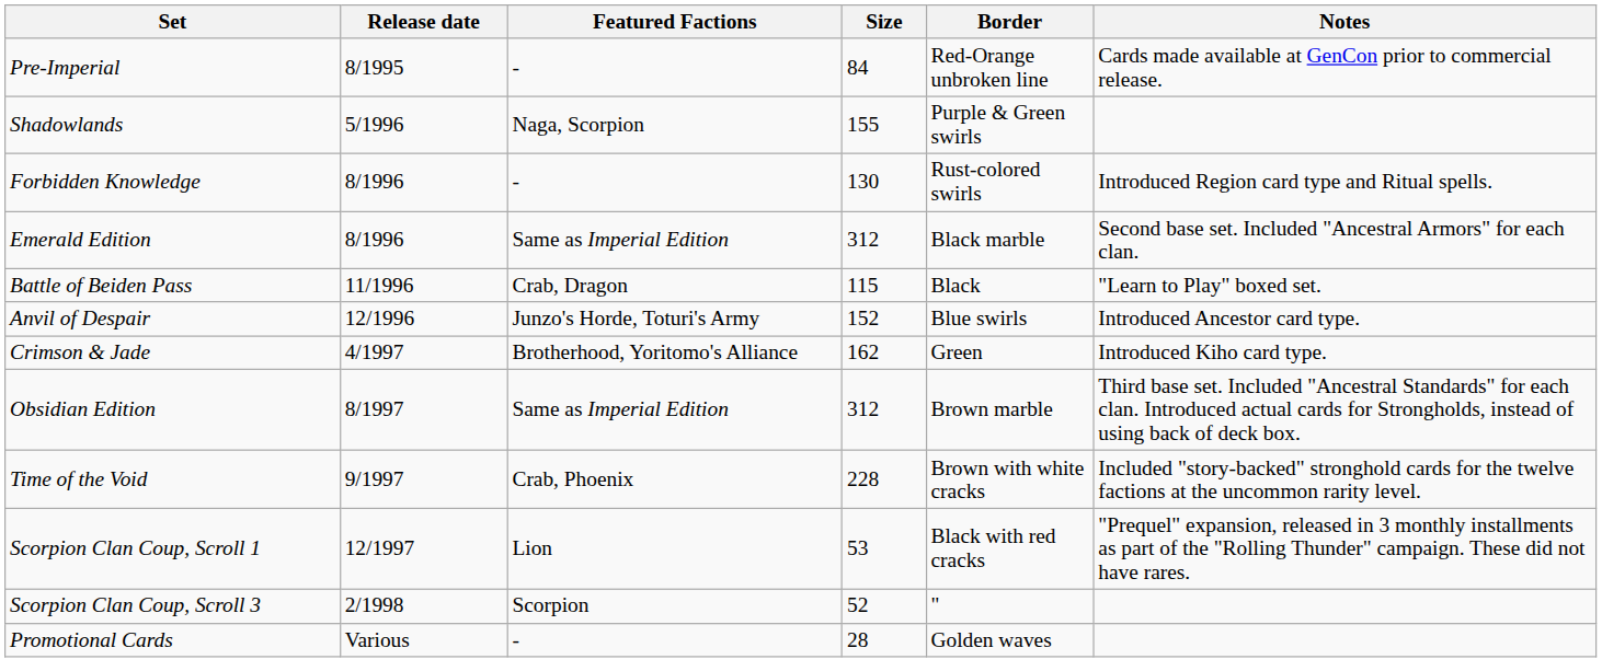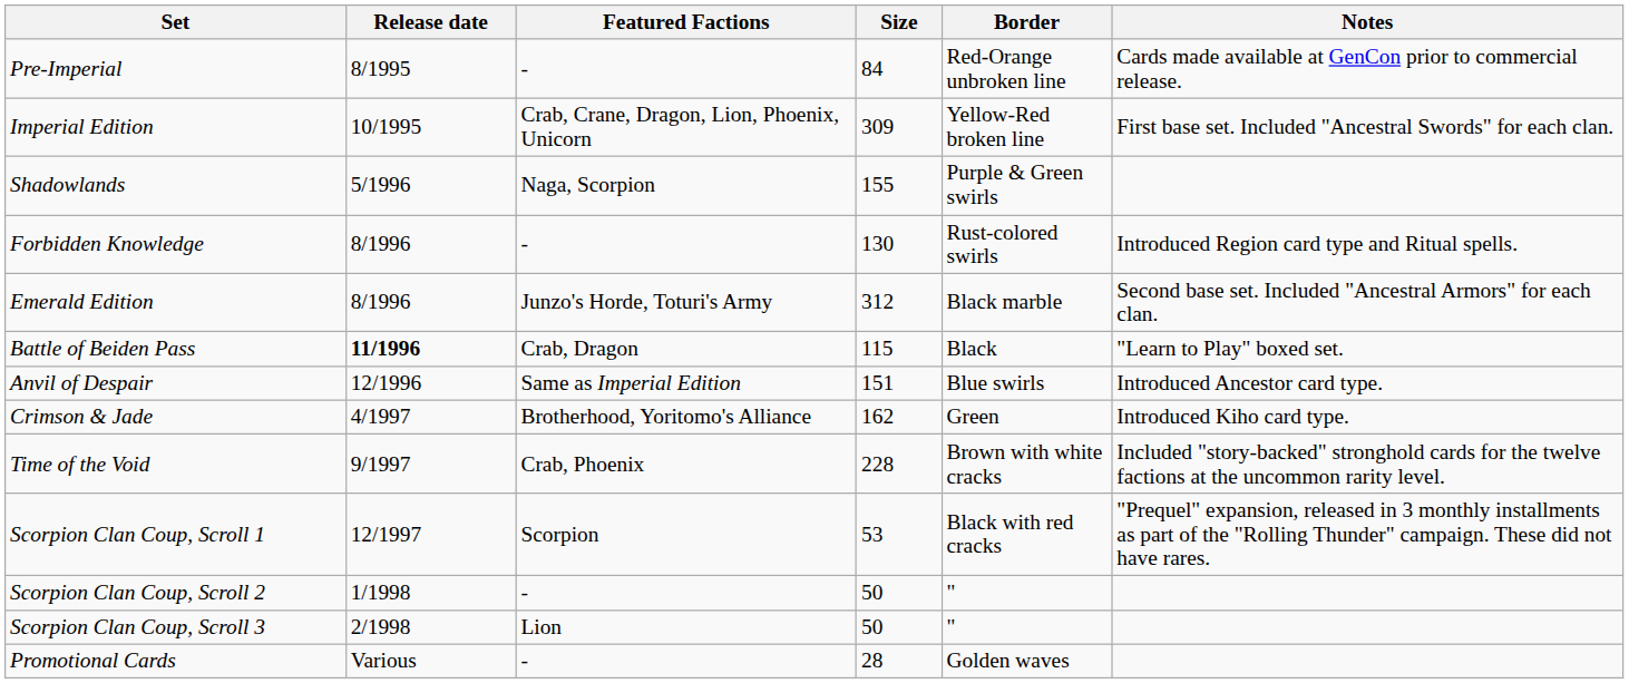+ row: Imperial Edition | 10/1995 | Crab, Crane, Dragon, Lion, Phoenix, Unicorn | 309 | Yellow-Red broken line | First base set. Included "Ancestral Swords" for each clan.
Emerald Edition | Featured Factions: Same as Imperial Edition -> Junzo's Horde, Toturi's Army
Battle of Beiden Pass | Release date: normal -> bold
Anvil of Despair | Featured Factions: Junzo's Horde, Toturi's Army -> Same as Imperial Edition
Anvil of Despair | Size: 152 -> 151
- row: Obsidian Edition | 8/1997 | Same as Imperial Edition | 312 | Brown marble | Third base set. Included "Ancestral Standards" for each clan. Introduced actual cards for Strongholds, instead of using back of deck box.
Scorpion Clan Coup, Scroll 1 | Featured Factions: Lion -> Scorpion
+ row: Scorpion Clan Coup, Scroll 2 | 1/1998 | - | 50 | "
Scorpion Clan Coup, Scroll 3 | Featured Factions: Scorpion -> Lion
Scorpion Clan Coup, Scroll 3 | Size: 52 -> 50
